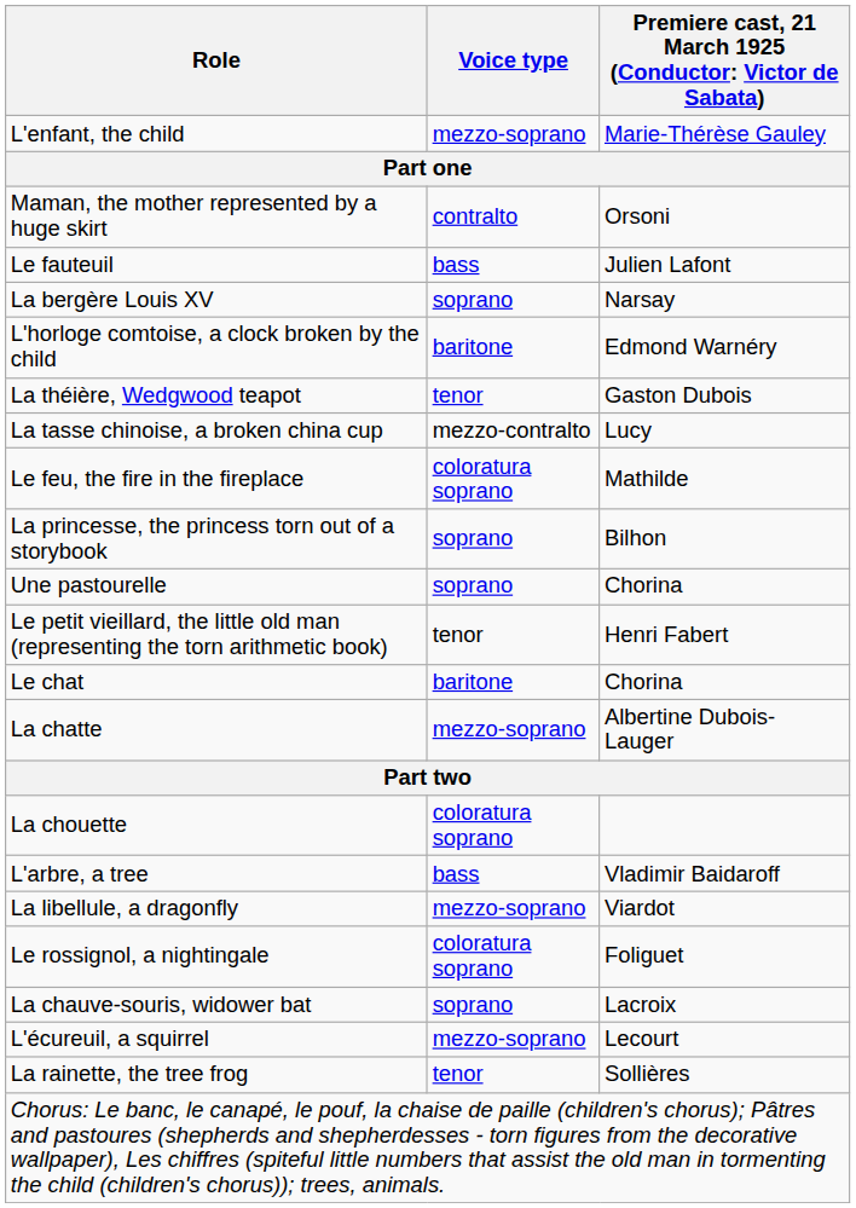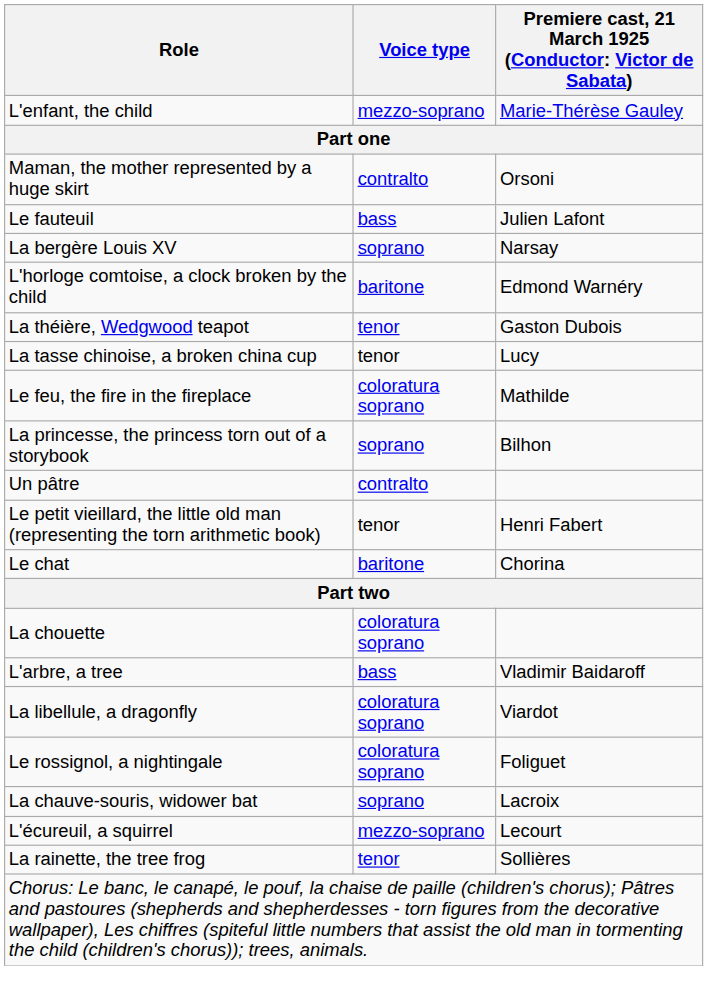La tasse chinoise, a broken china cup | Voice type: mezzo-contralto -> tenor
- row: Une pastourelle | soprano | Chorina
+ row: Un pâtre | contralto
- row: La chatte | mezzo-soprano | Albertine Dubois-Lauger
La libellule, a dragonfly | Voice type: mezzo-soprano -> coloratura soprano
